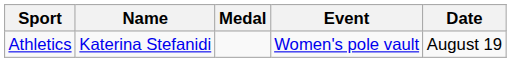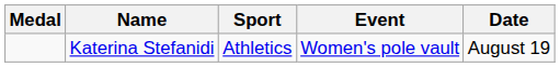columns swapped: Medal <-> Sport
